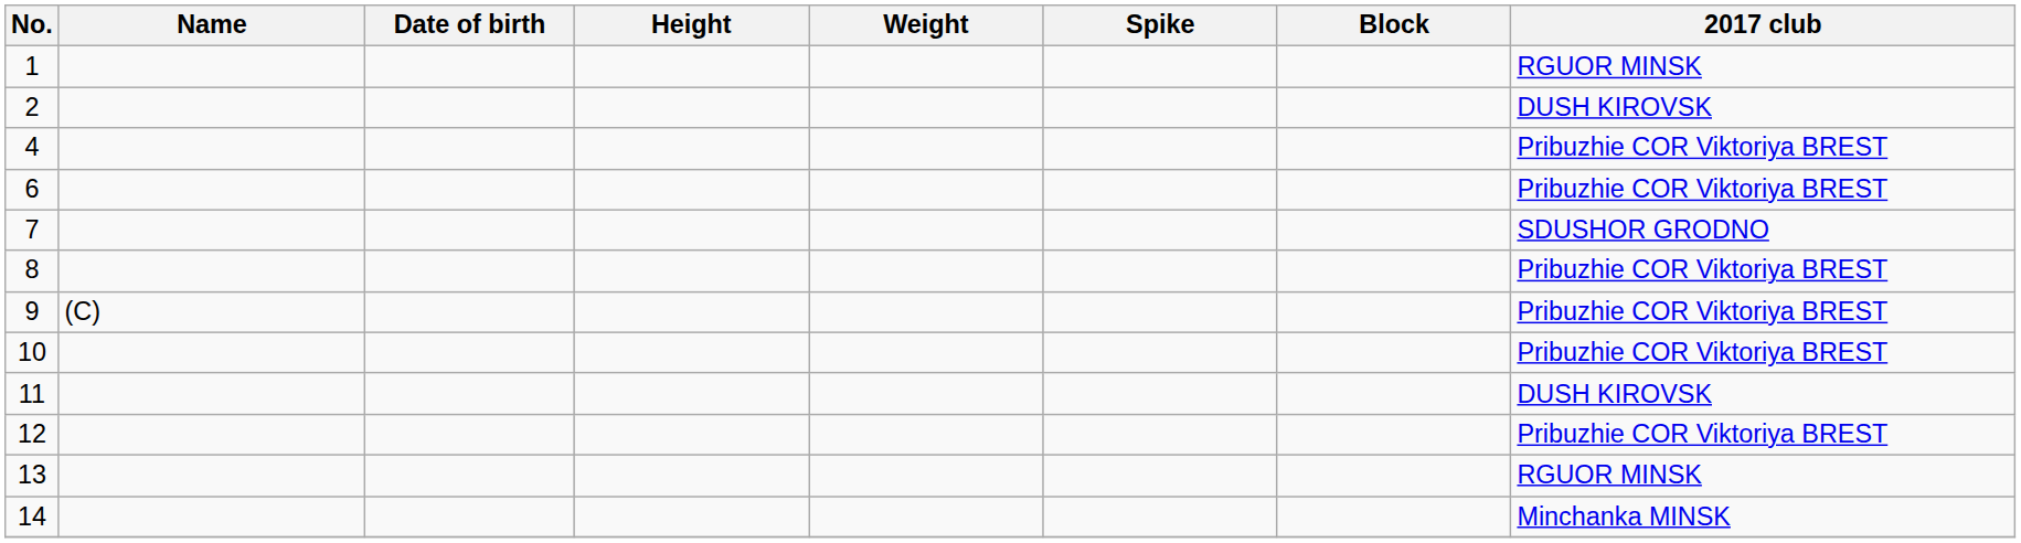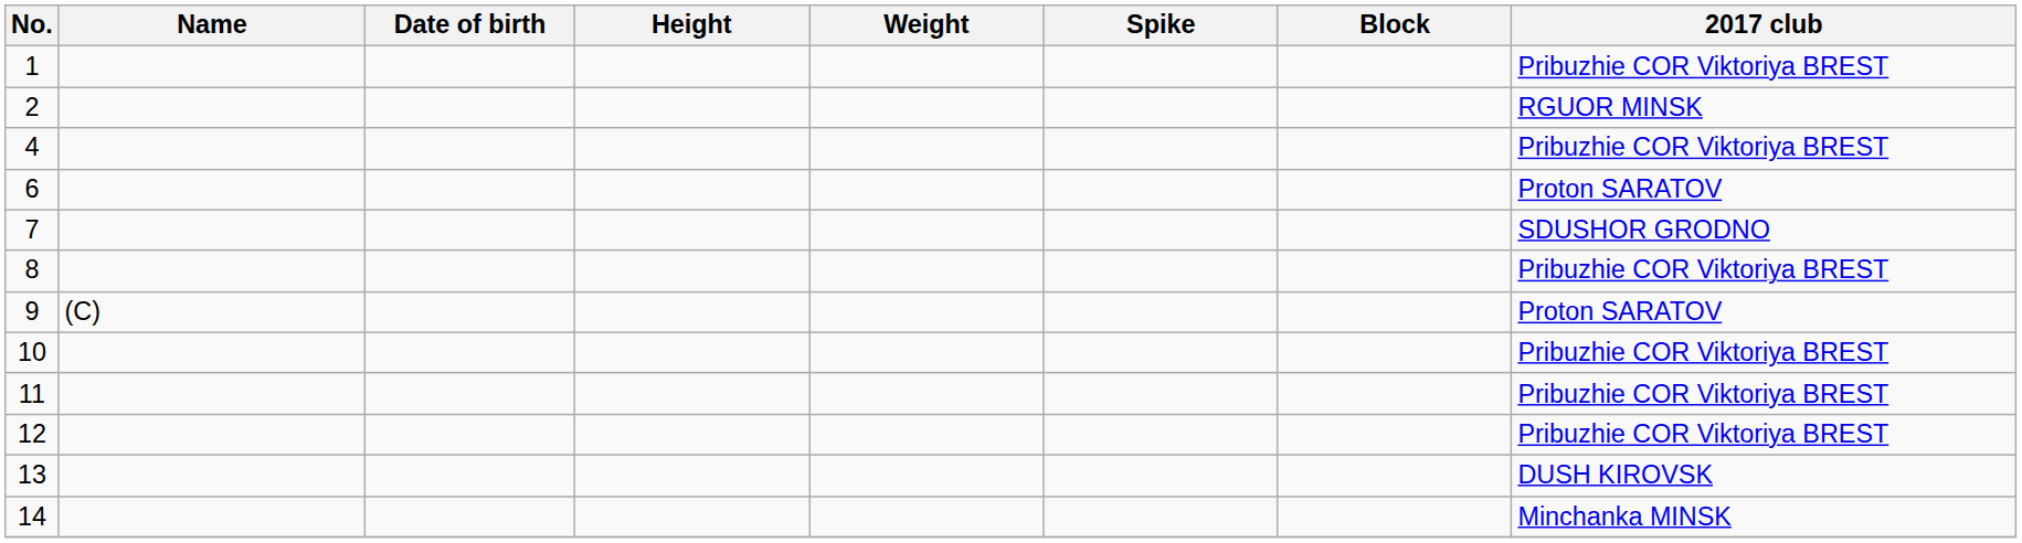1 | 2017 club: RGUOR MINSK -> Pribuzhie COR Viktoriya BREST
2 | 2017 club: DUSH KIROVSK -> RGUOR MINSK
6 | 2017 club: Pribuzhie COR Viktoriya BREST -> Proton SARATOV
9 | 2017 club: Pribuzhie COR Viktoriya BREST -> Proton SARATOV
11 | 2017 club: DUSH KIROVSK -> Pribuzhie COR Viktoriya BREST
13 | 2017 club: RGUOR MINSK -> DUSH KIROVSK
